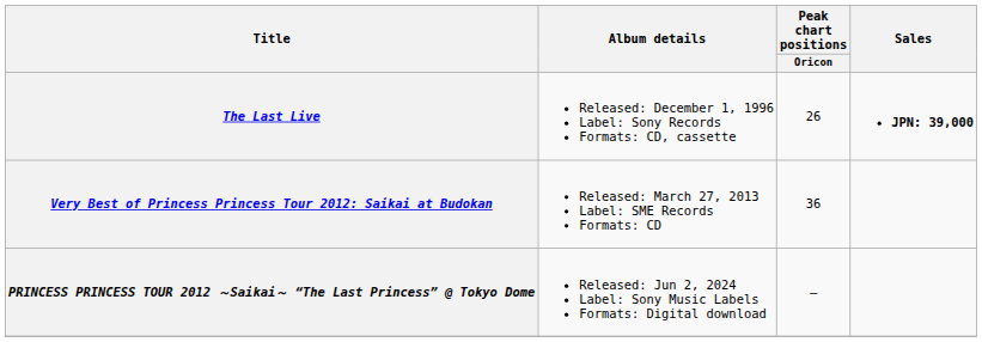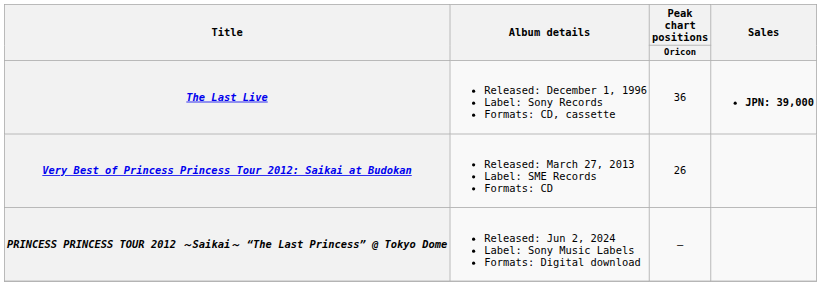The Last Live | Peak chart positions / Oricon: 26 -> 36
Very Best of Princess Princess Tour 2012: Saikai at Budokan | Peak chart positions / Oricon: 36 -> 26
